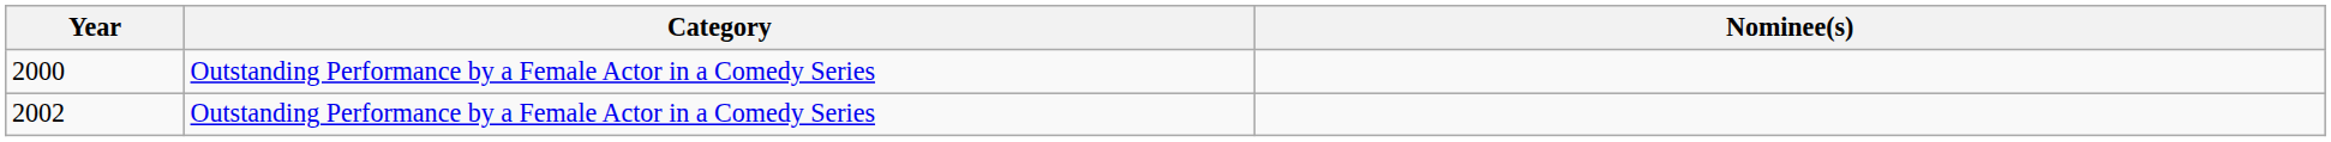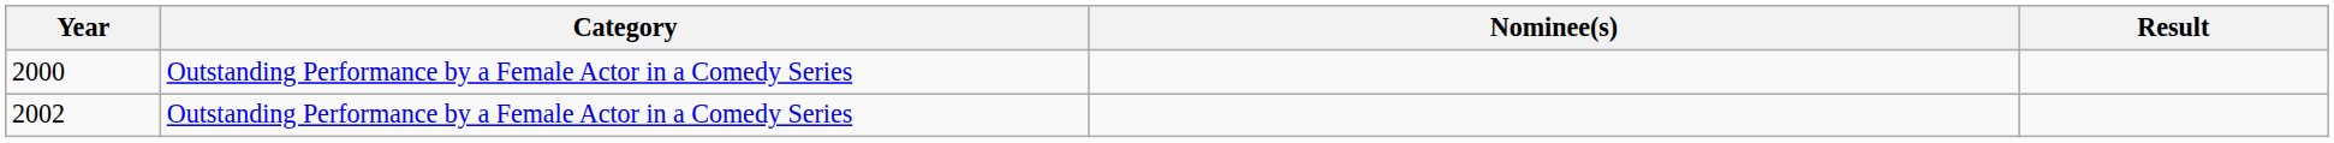+ column: Result
